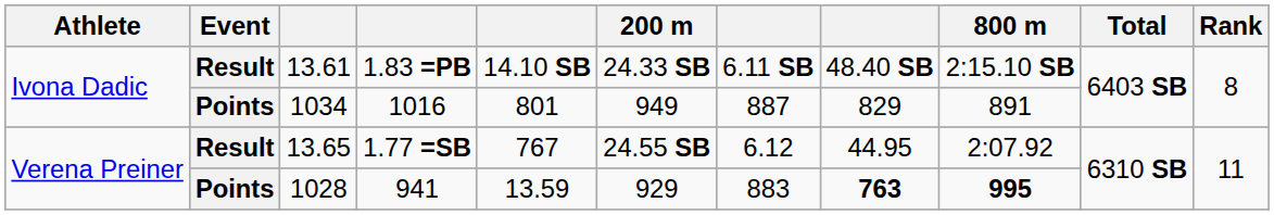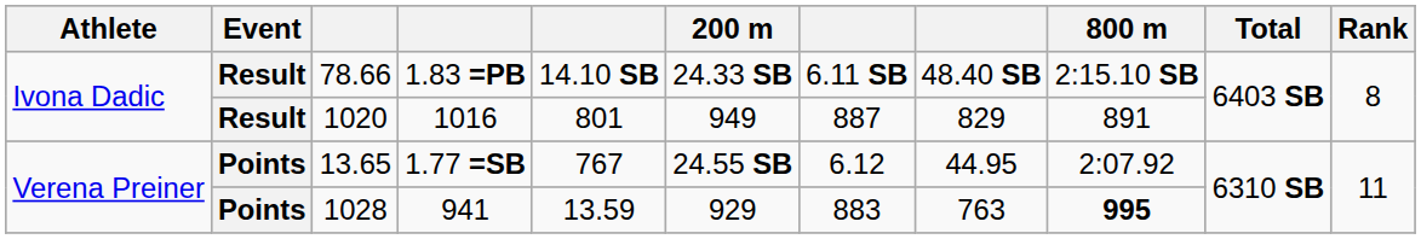1.83 =PB | column 3: 13.61 -> 78.66
1016 | Event: Points -> Result
1016 | column 3: 1034 -> 1020
1.77 =SB | Event: Result -> Points
941 | column 8: bold -> normal
